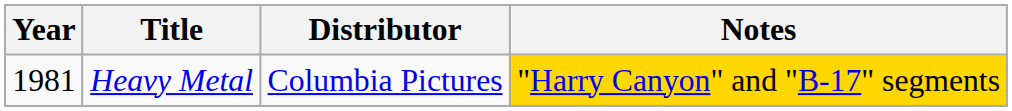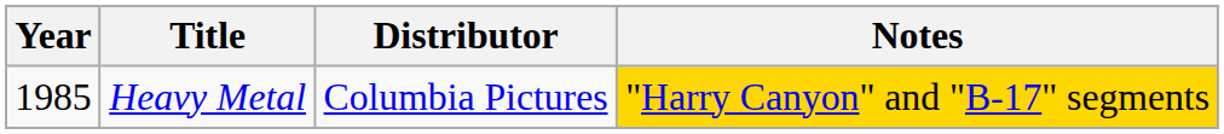Heavy Metal | Year: 1981 -> 1985
